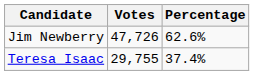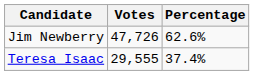Teresa Isaac | Votes: 29,755 -> 29,555
